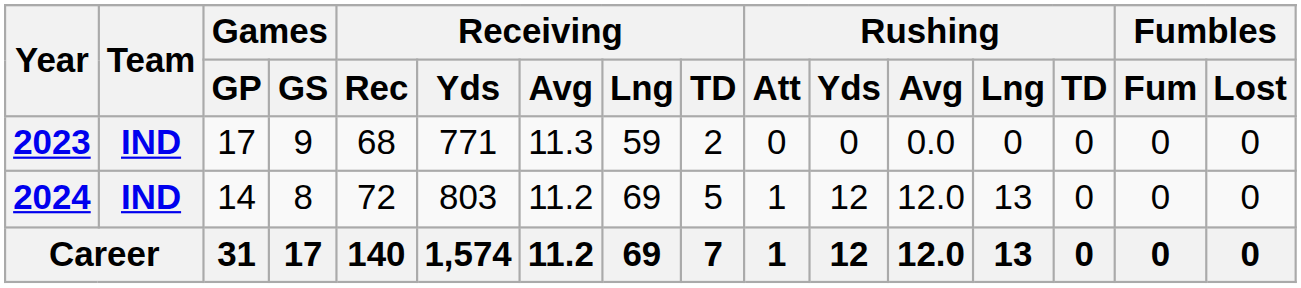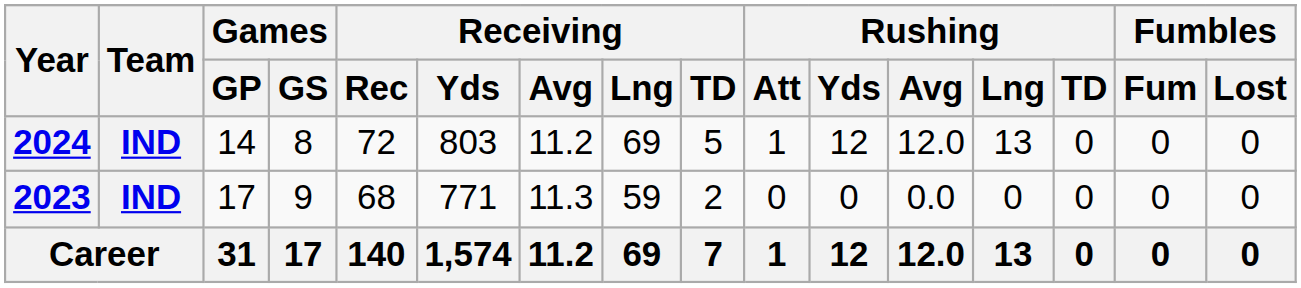rows swapped: 2023 <-> 2024
